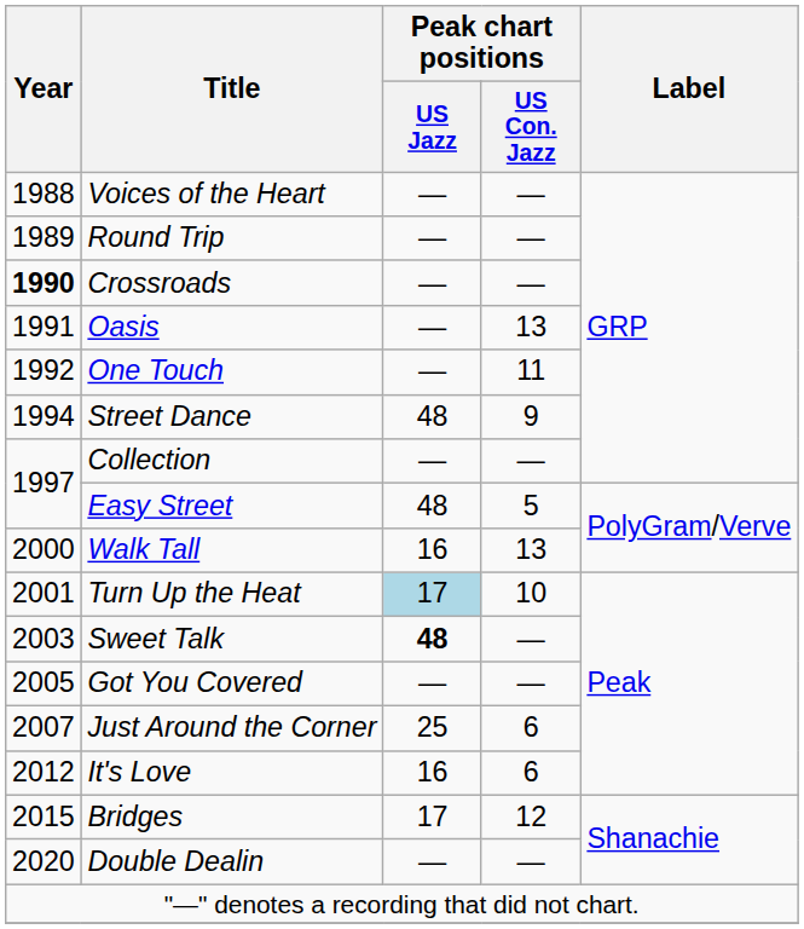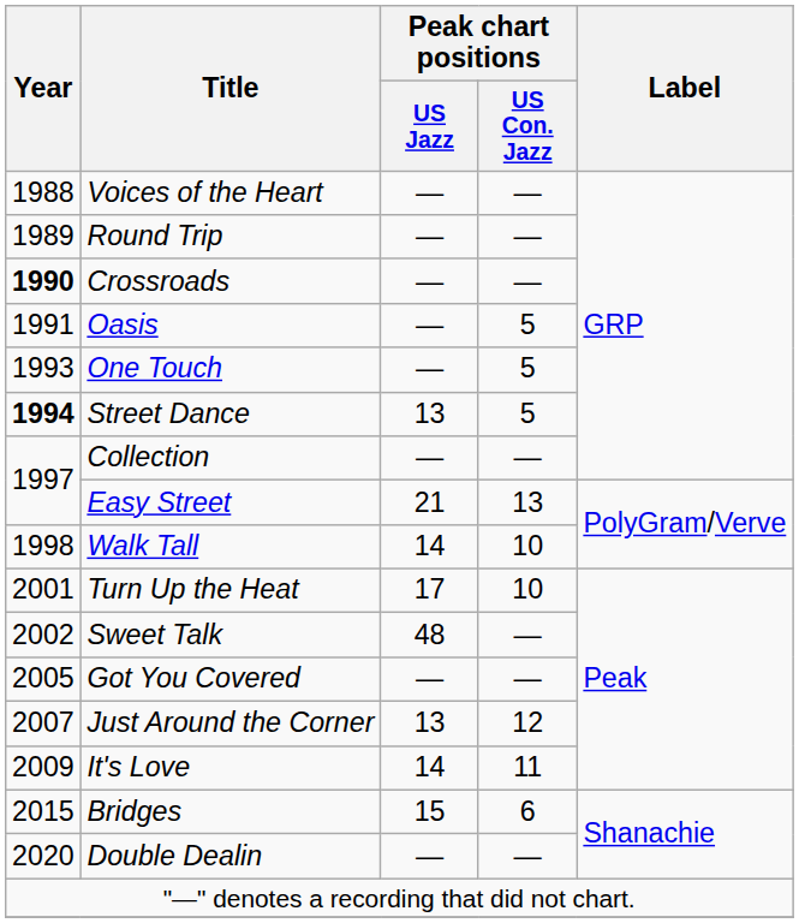Oasis | Peak chart positions / US Con. Jazz: 13 -> 5
One Touch | Year: 1992 -> 1993
One Touch | Peak chart positions / US Con. Jazz: 11 -> 5
Street Dance | Year: normal -> bold
Street Dance | Peak chart positions / US Jazz: 48 -> 13
Street Dance | Peak chart positions / US Con. Jazz: 9 -> 5
Easy Street | Peak chart positions / US Jazz: 48 -> 21
Easy Street | Peak chart positions / US Con. Jazz: 5 -> 13
Walk Tall | Year: 2000 -> 1998
Walk Tall | Peak chart positions / US Jazz: 16 -> 14
Walk Tall | Peak chart positions / US Con. Jazz: 13 -> 10
Turn Up the Heat | Peak chart positions / US Jazz: lightblue background -> no background
Sweet Talk | Year: 2003 -> 2002
Sweet Talk | Peak chart positions / US Jazz: bold -> normal
Just Around the Corner | Peak chart positions / US Jazz: 25 -> 13
Just Around the Corner | Peak chart positions / US Con. Jazz: 6 -> 12
It's Love | Year: 2012 -> 2009
It's Love | Peak chart positions / US Jazz: 16 -> 14
It's Love | Peak chart positions / US Con. Jazz: 6 -> 11
Bridges | Peak chart positions / US Jazz: 17 -> 15
Bridges | Peak chart positions / US Con. Jazz: 12 -> 6
